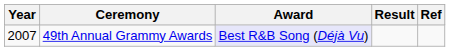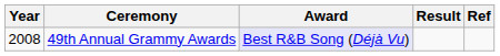49th Annual Grammy Awards | Year: 2007 -> 2008
